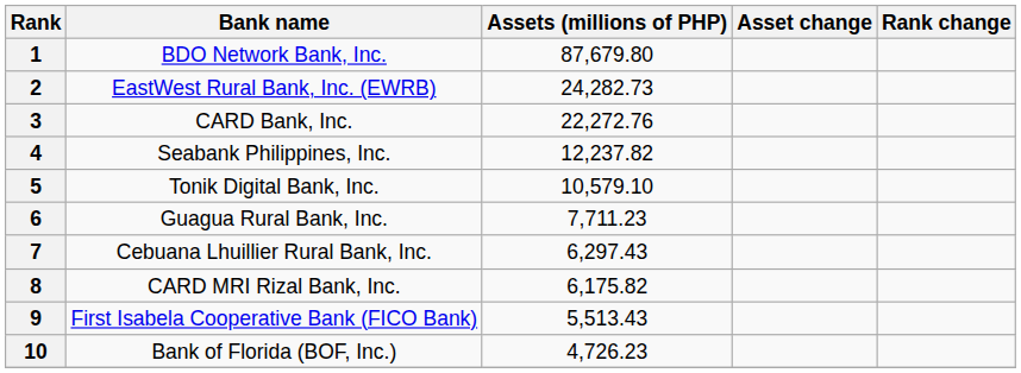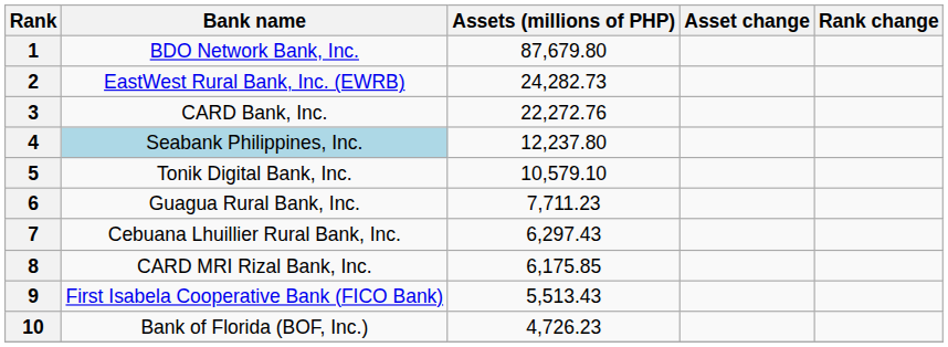4 | Bank name: no background -> lightblue background
4 | Assets (millions of PHP): 12,237.82 -> 12,237.80
8 | Assets (millions of PHP): 6,175.82 -> 6,175.85
